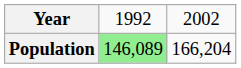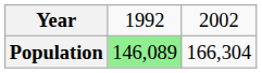Population | column 3: 166,204 -> 166,304
